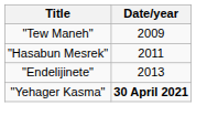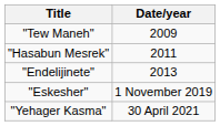+ row: "Eskesher" | 1 November 2019
"Yehager Kasma" | Date/year: bold -> normal
